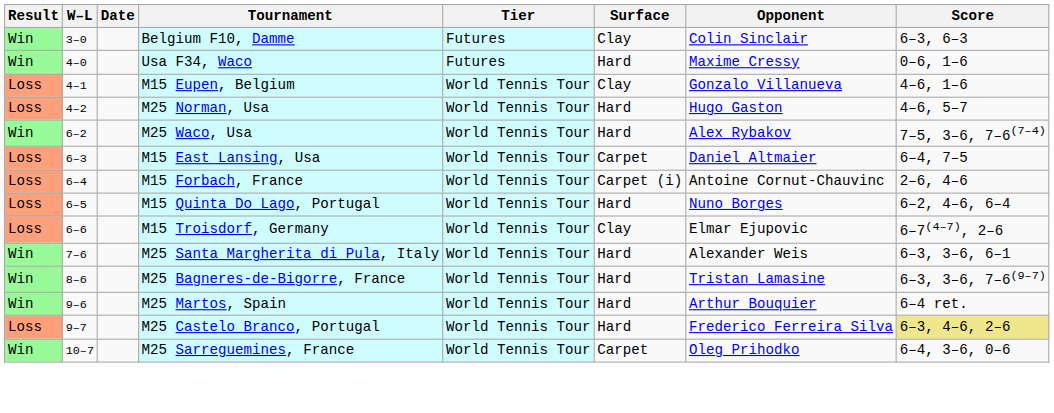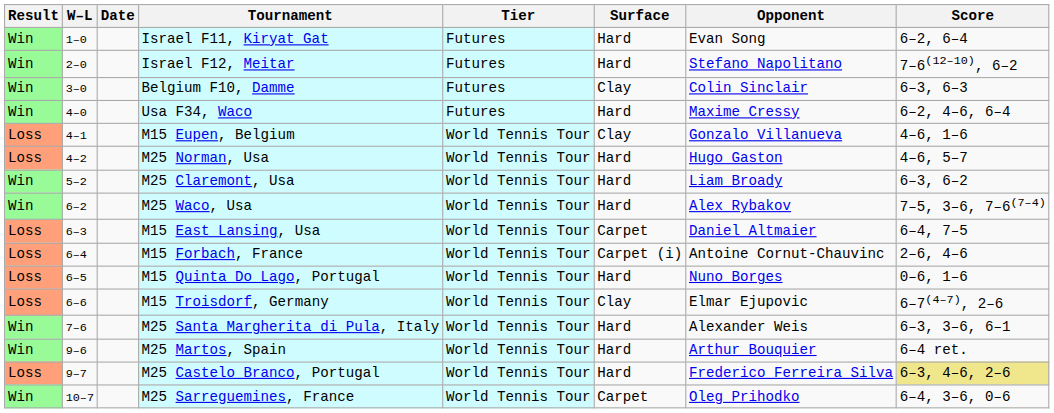+ row: Win | 1–0 | Israel F11, Kiryat Gat | Futures | Hard | Evan Song | 6–2, 6–4
+ row: Win | 2–0 | Israel F12, Meitar | Futures | Hard | Stefano Napolitano | 7–6(12–10), 6–2
Usa F34, Waco | Score: 0–6, 1–6 -> 6–2, 4–6, 6–4
+ row: Win | 5–2 | M25 Claremont, Usa | World Tennis Tour | Hard | Liam Broady | 6–3, 6–2
M15 Quinta Do Lago, Portugal | Score: 6–2, 4–6, 6–4 -> 0–6, 1–6
- row: Win | 8–6 | M25 Bagneres-de-Bigorre, France | World Tennis Tour | Hard | Tristan Lamasine | 6–3, 3–6, 7–6(9–7)
